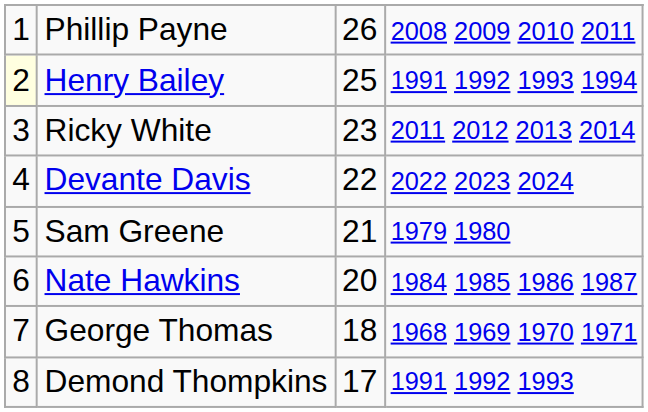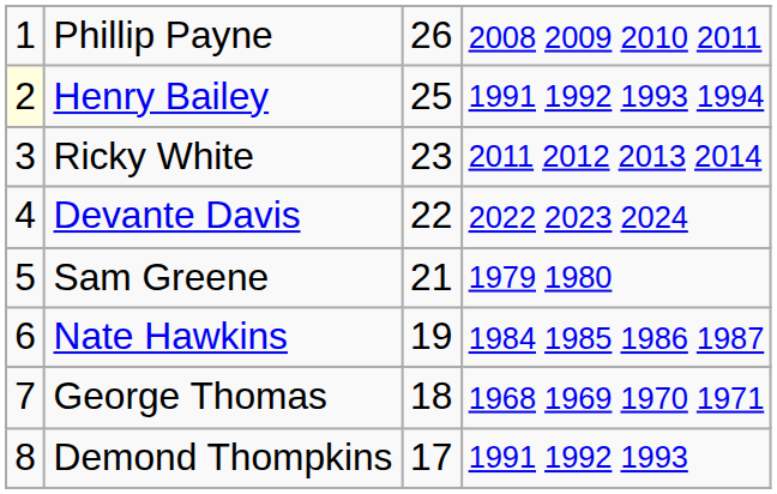Nate Hawkins | column 3: 20 -> 19
